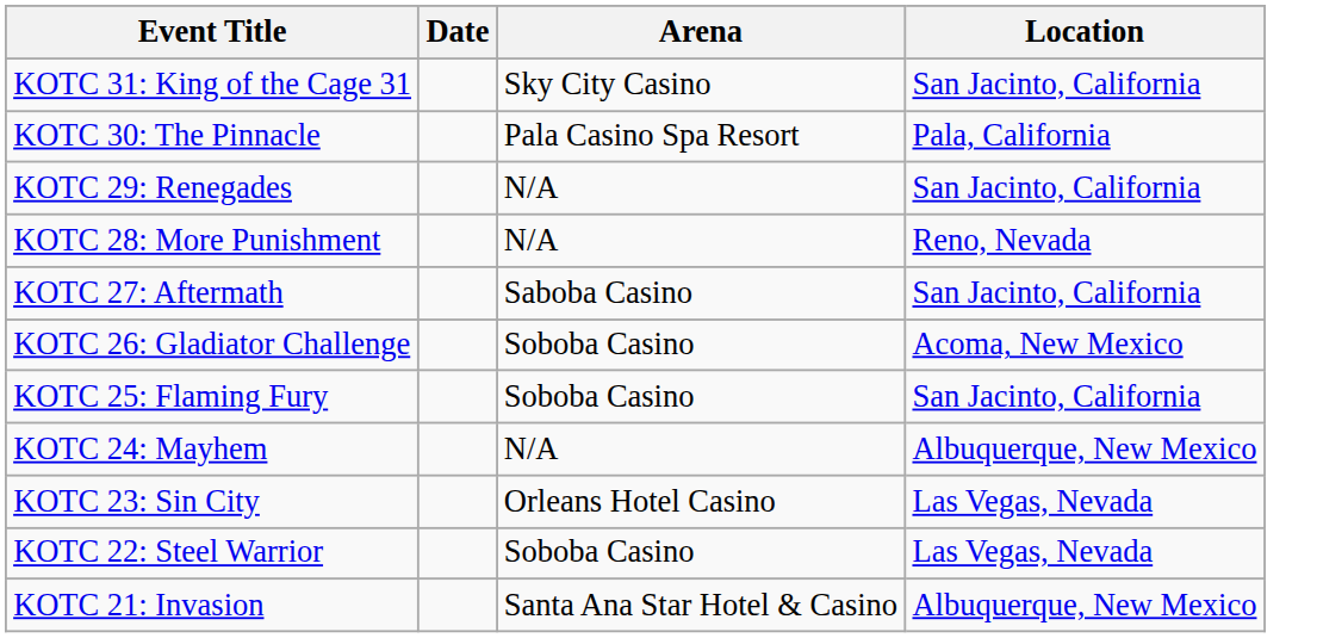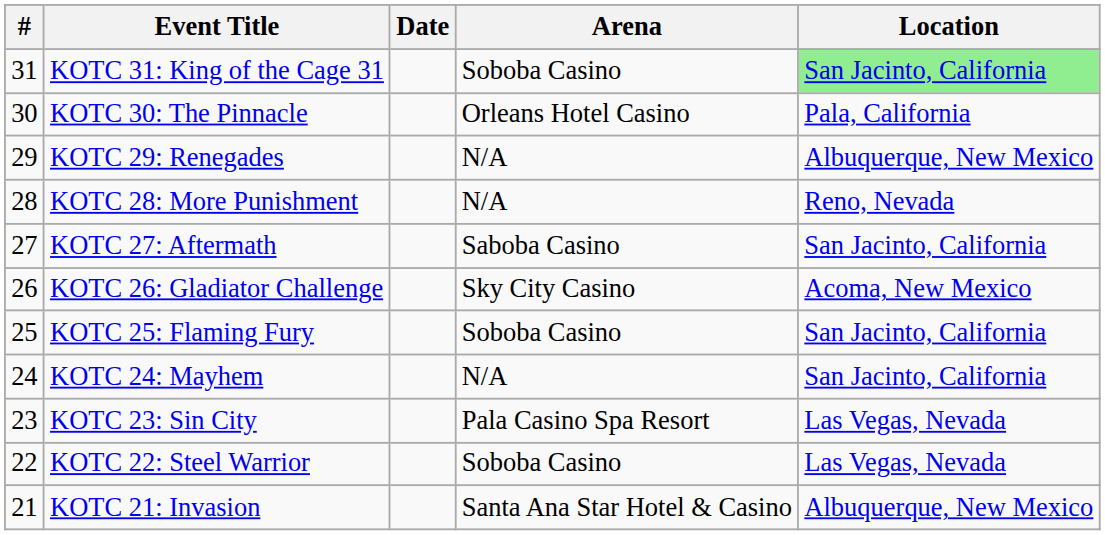+ column: # | 31 | 30 | 29 | 28 | 27 | 26 | 25 | 24 | 23 | 22 | 21
KOTC 31: King of the Cage 31 | Arena: Sky City Casino -> Soboba Casino
KOTC 31: King of the Cage 31 | Location: no background -> lightgreen background
KOTC 30: The Pinnacle | Arena: Pala Casino Spa Resort -> Orleans Hotel Casino
KOTC 29: Renegades | Location: San Jacinto, California -> Albuquerque, New Mexico
KOTC 26: Gladiator Challenge | Arena: Soboba Casino -> Sky City Casino
KOTC 24: Mayhem | Location: Albuquerque, New Mexico -> San Jacinto, California
KOTC 23: Sin City | Arena: Orleans Hotel Casino -> Pala Casino Spa Resort
